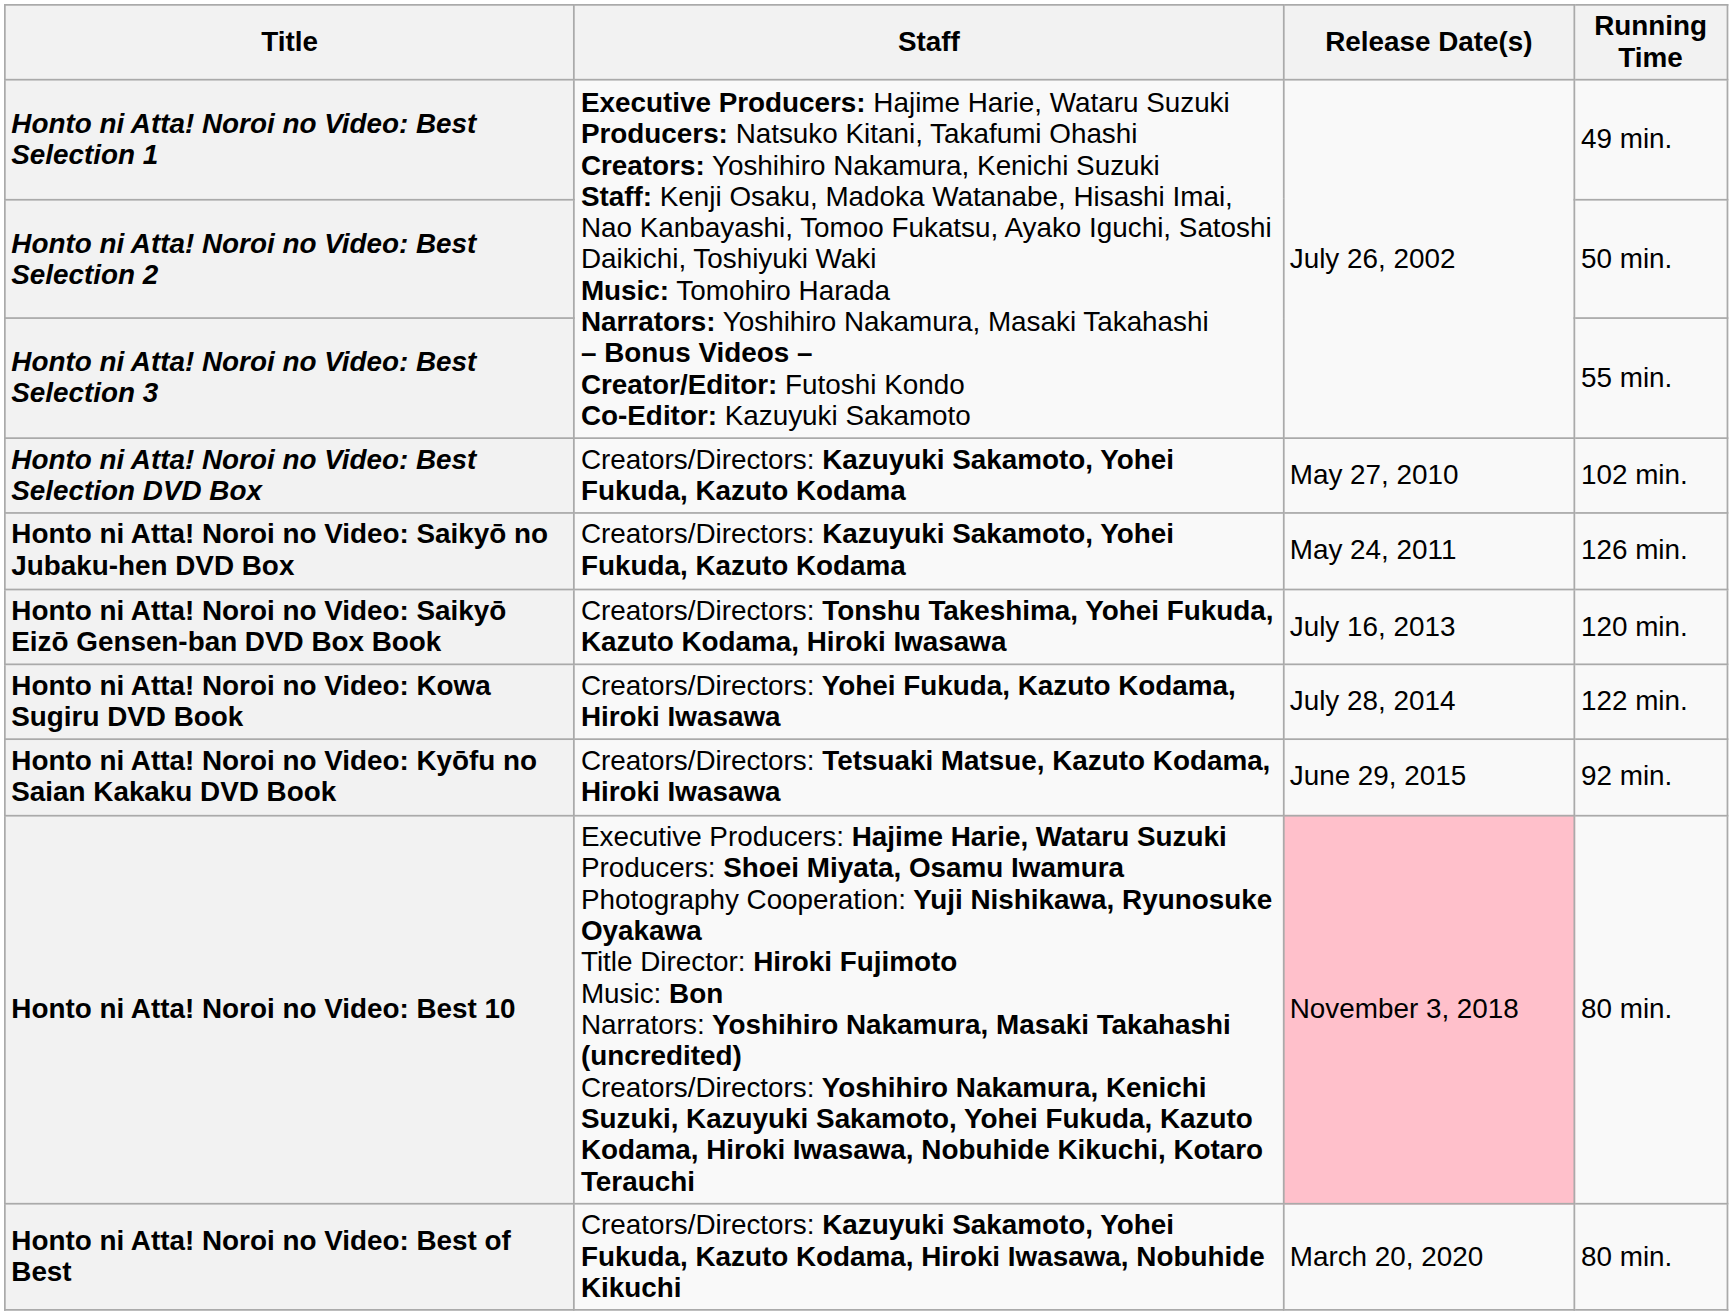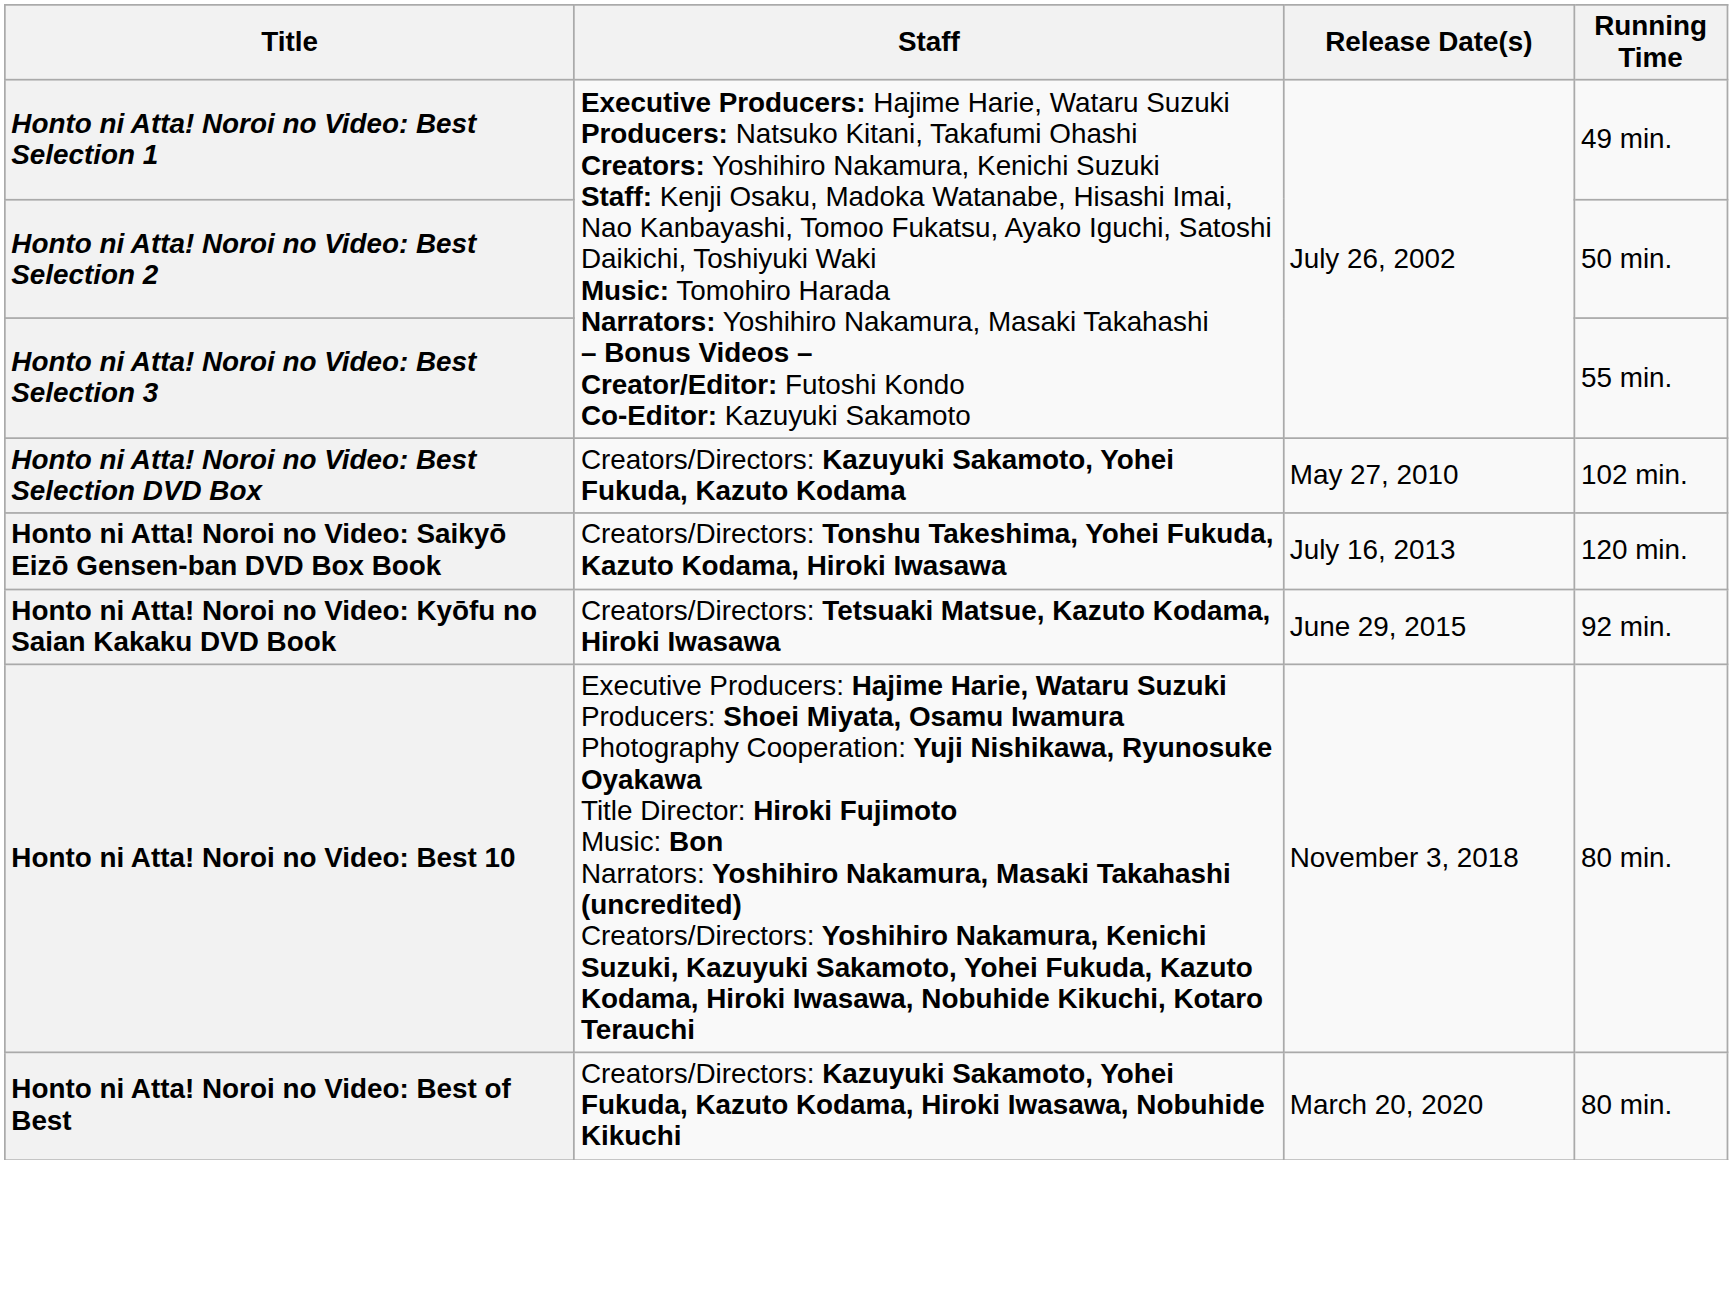- row: Honto ni Atta! Noroi no Video: Saikyō no Jubaku-hen DVD Box | Creators/Directors: Kazuyuki Sakamoto, Yohei Fukuda, Kazuto Kodama | May 24, 2011 | 126 min.
- row: Honto ni Atta! Noroi no Video: Kowa Sugiru DVD Book | Creators/Directors: Yohei Fukuda, Kazuto Kodama, Hiroki Iwasawa | July 28, 2014 | 122 min.
Honto ni Atta! Noroi no Video: Best 10 | Release Date(s): pink background -> no background
